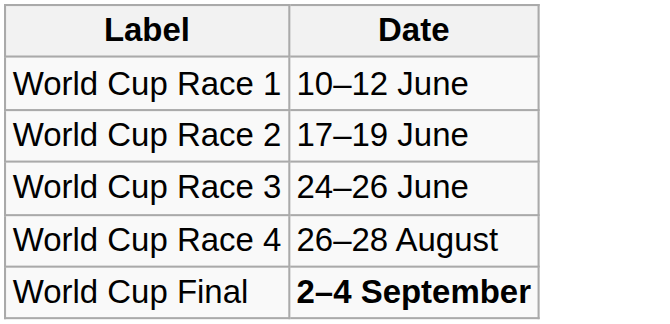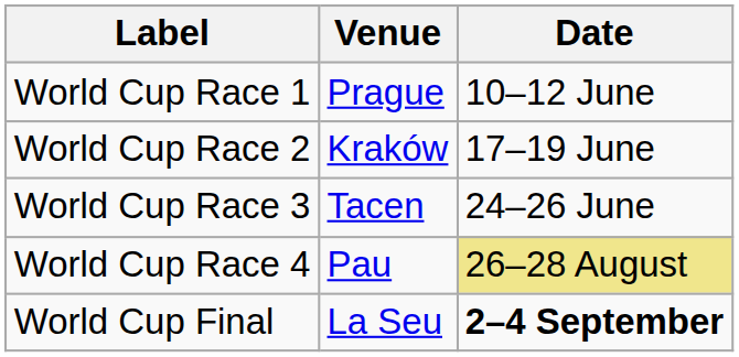+ column: Venue | Prague | Kraków | Tacen | Pau | La Seu
World Cup Race 4 | Date: no background -> khaki background
